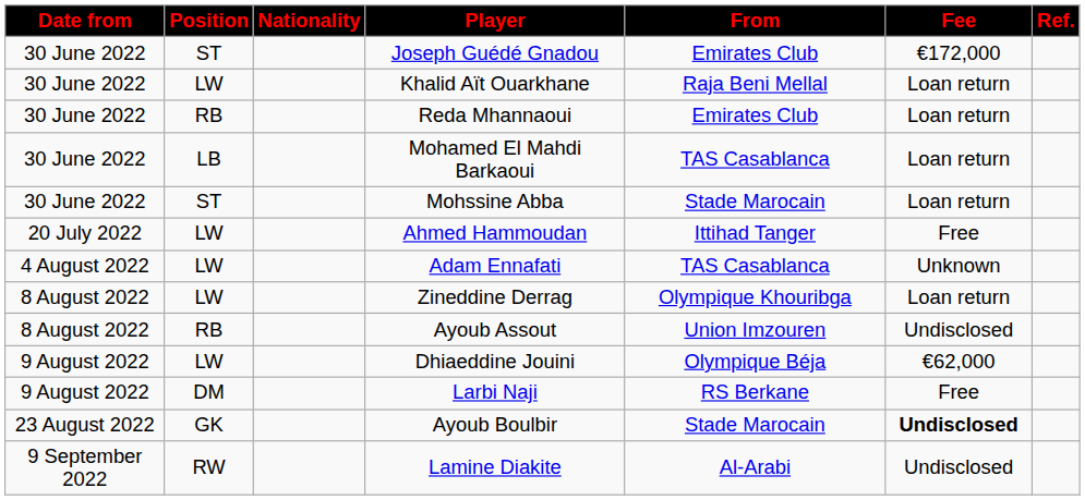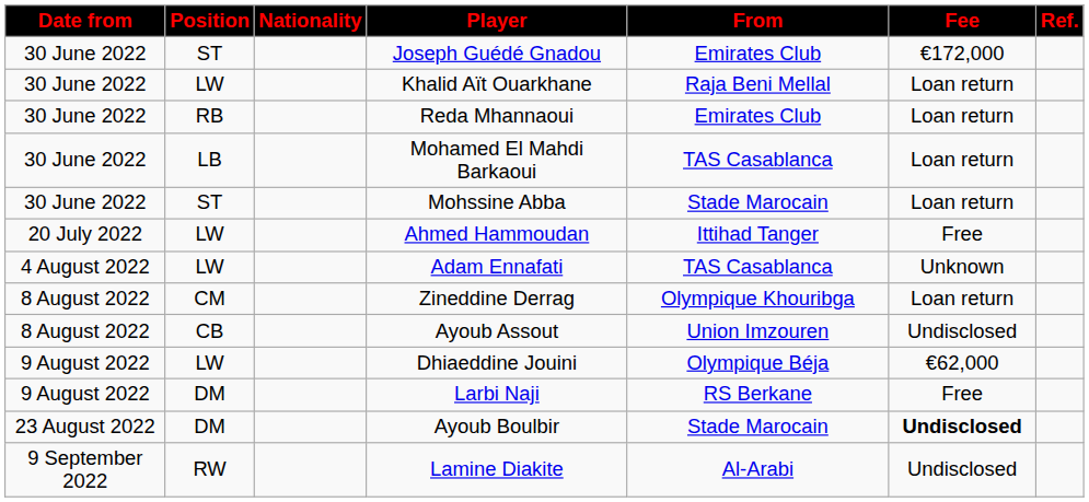Zineddine Derrag | Position: LW -> CM
Ayoub Assout | Position: RB -> CB
Ayoub Boulbir | Position: GK -> DM
